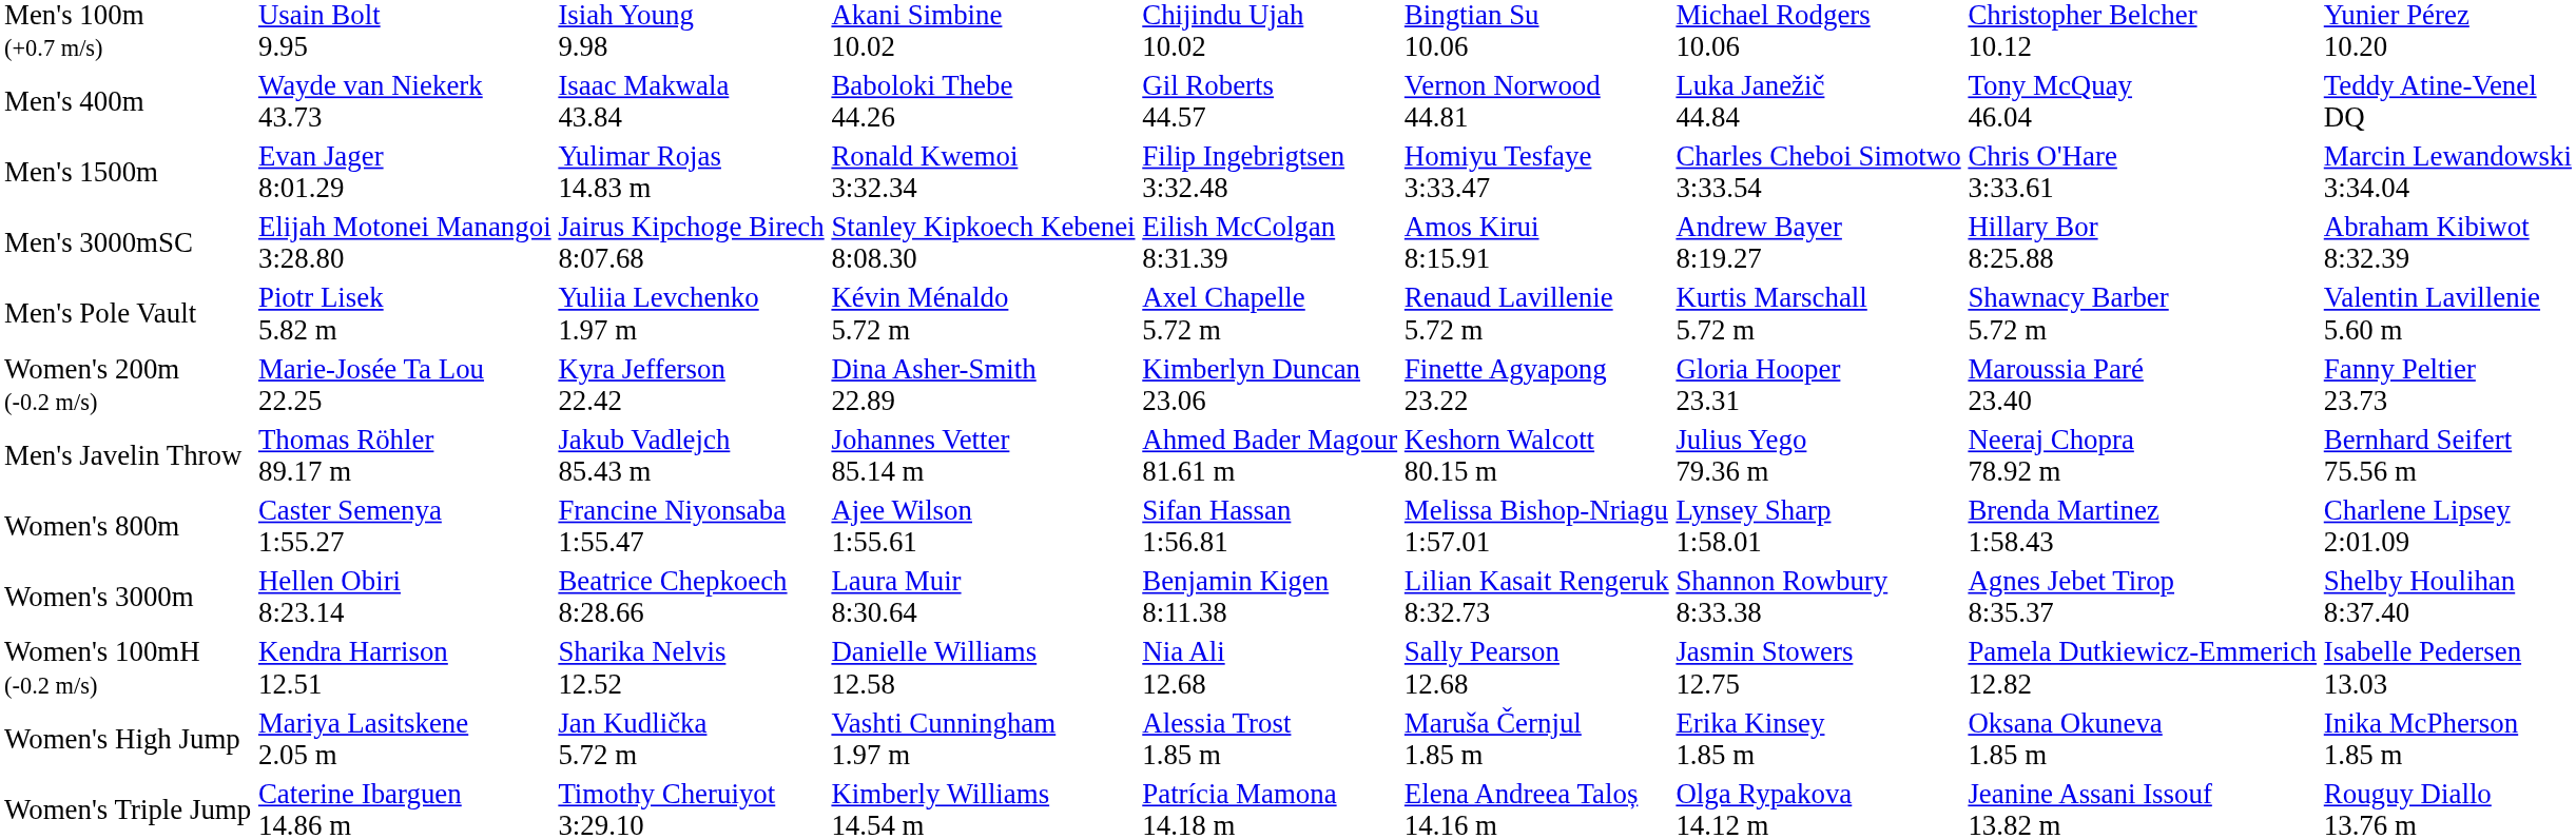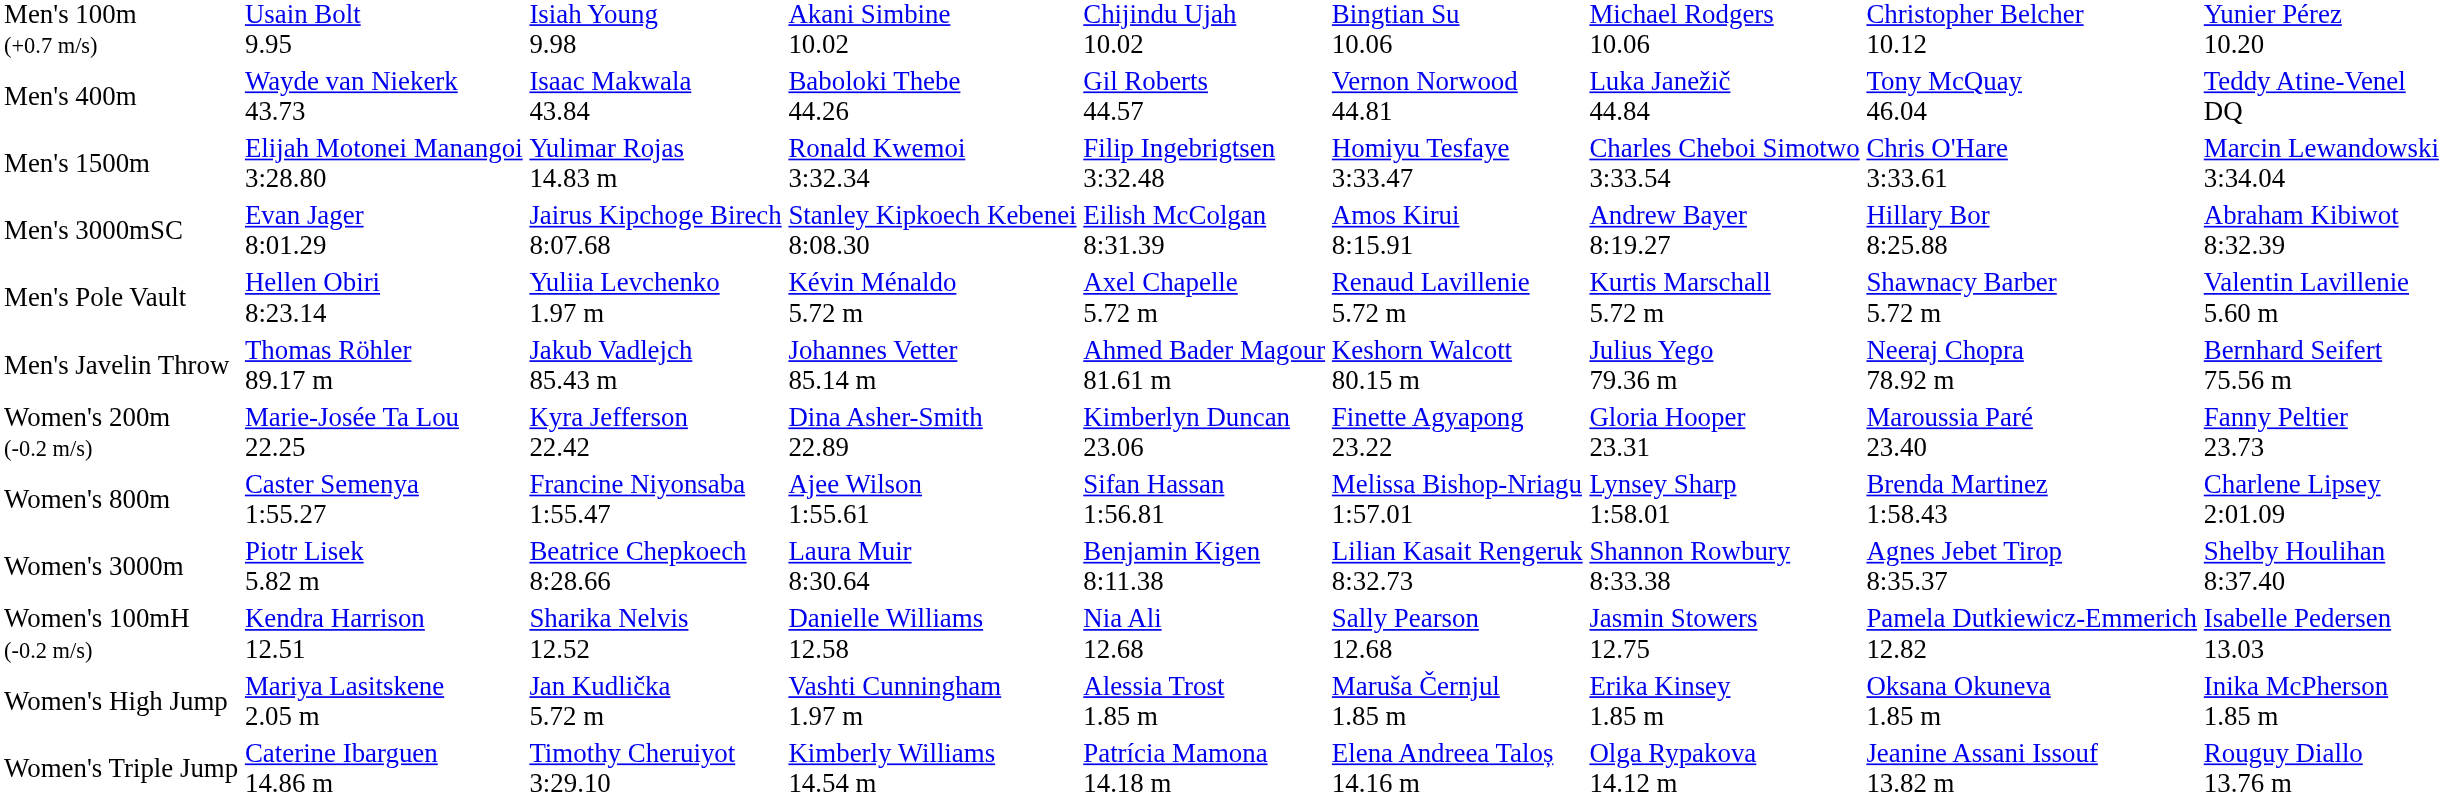Men's 1500m | column 2: Evan Jager 8:01.29 -> Elijah Motonei Manangoi 3:28.80
Men's 3000mSC | column 2: Elijah Motonei Manangoi 3:28.80 -> Evan Jager 8:01.29
Men's Pole Vault | column 2: Piotr Lisek 5.82 m -> Hellen Obiri 8:23.14
rows swapped: Men's Javelin Throw <-> Women's 200m (-0.2 m/s)
Women's 3000m | column 2: Hellen Obiri 8:23.14 -> Piotr Lisek 5.82 m
